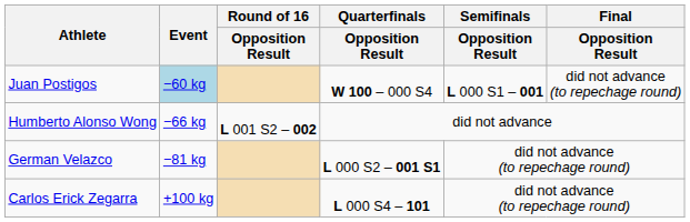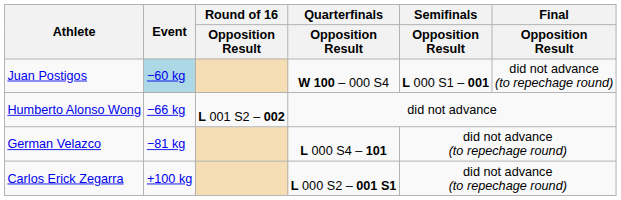German Velazco | Quarterfinals / Opposition Result: L 000 S2 – 001 S1 -> L 000 S4 – 101
Carlos Erick Zegarra | Quarterfinals / Opposition Result: L 000 S4 – 101 -> L 000 S2 – 001 S1
